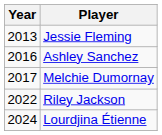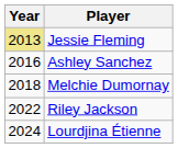Jessie Fleming | Year: no background -> khaki background
Melchie Dumornay | Year: 2017 -> 2018
